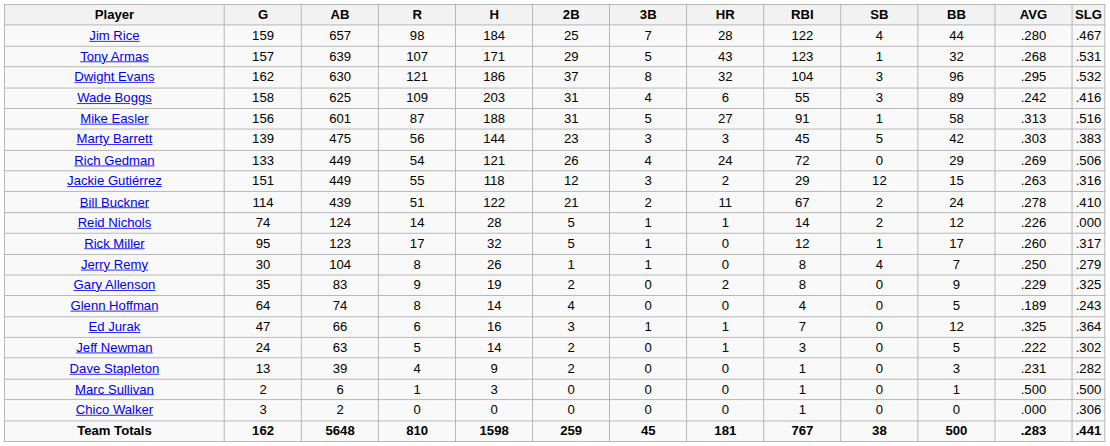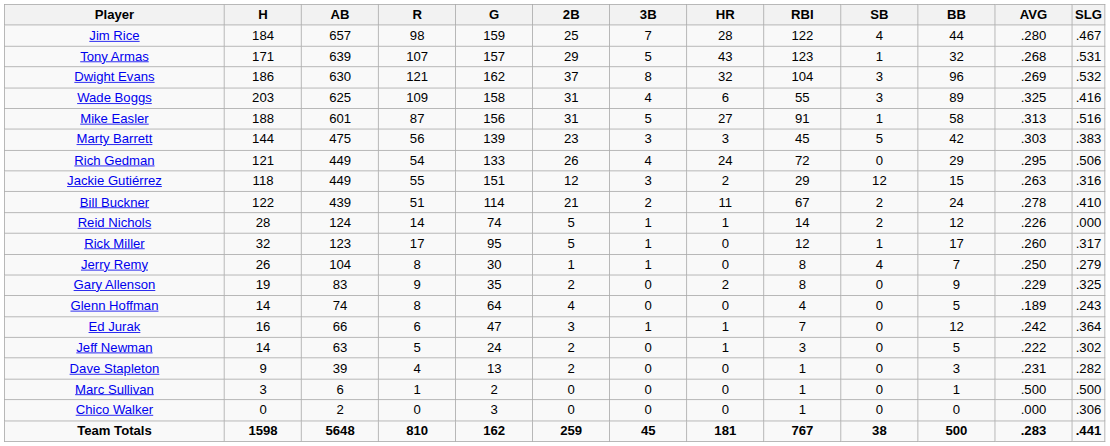columns swapped: G <-> H
Dwight Evans | AVG: .295 -> .269
Wade Boggs | AVG: .242 -> .325
Rich Gedman | AVG: .269 -> .295
Ed Jurak | AVG: .325 -> .242
